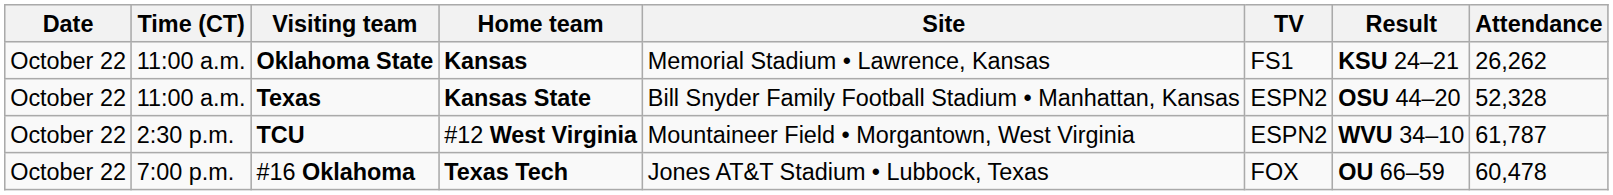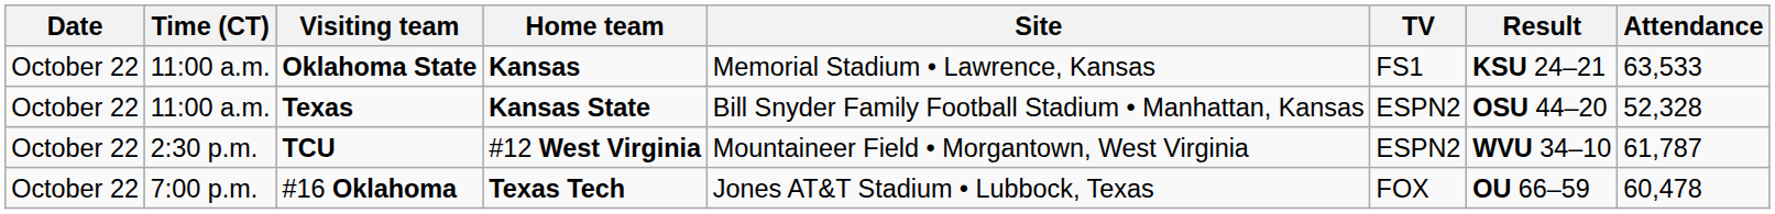Oklahoma State | Attendance: 26,262 -> 63,533
